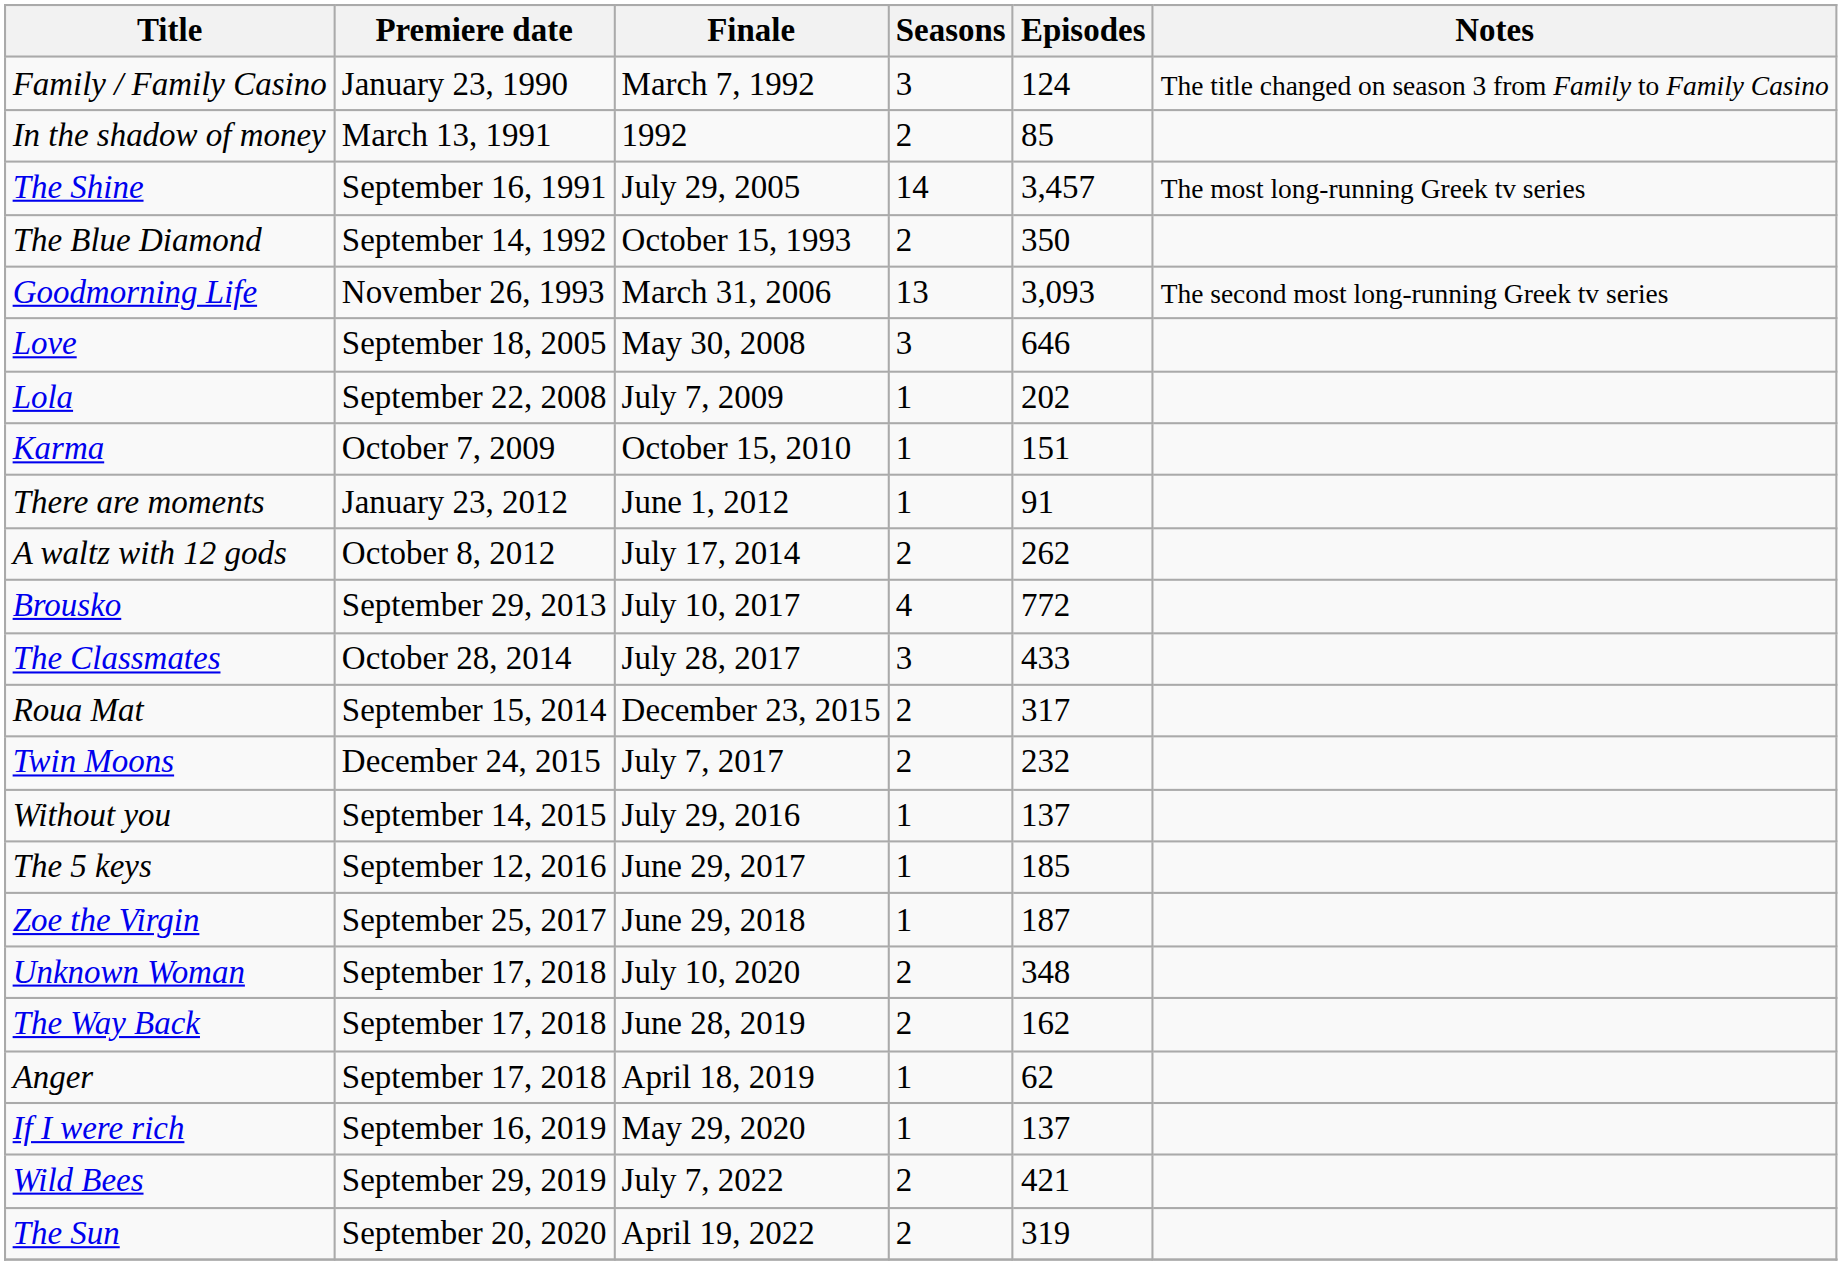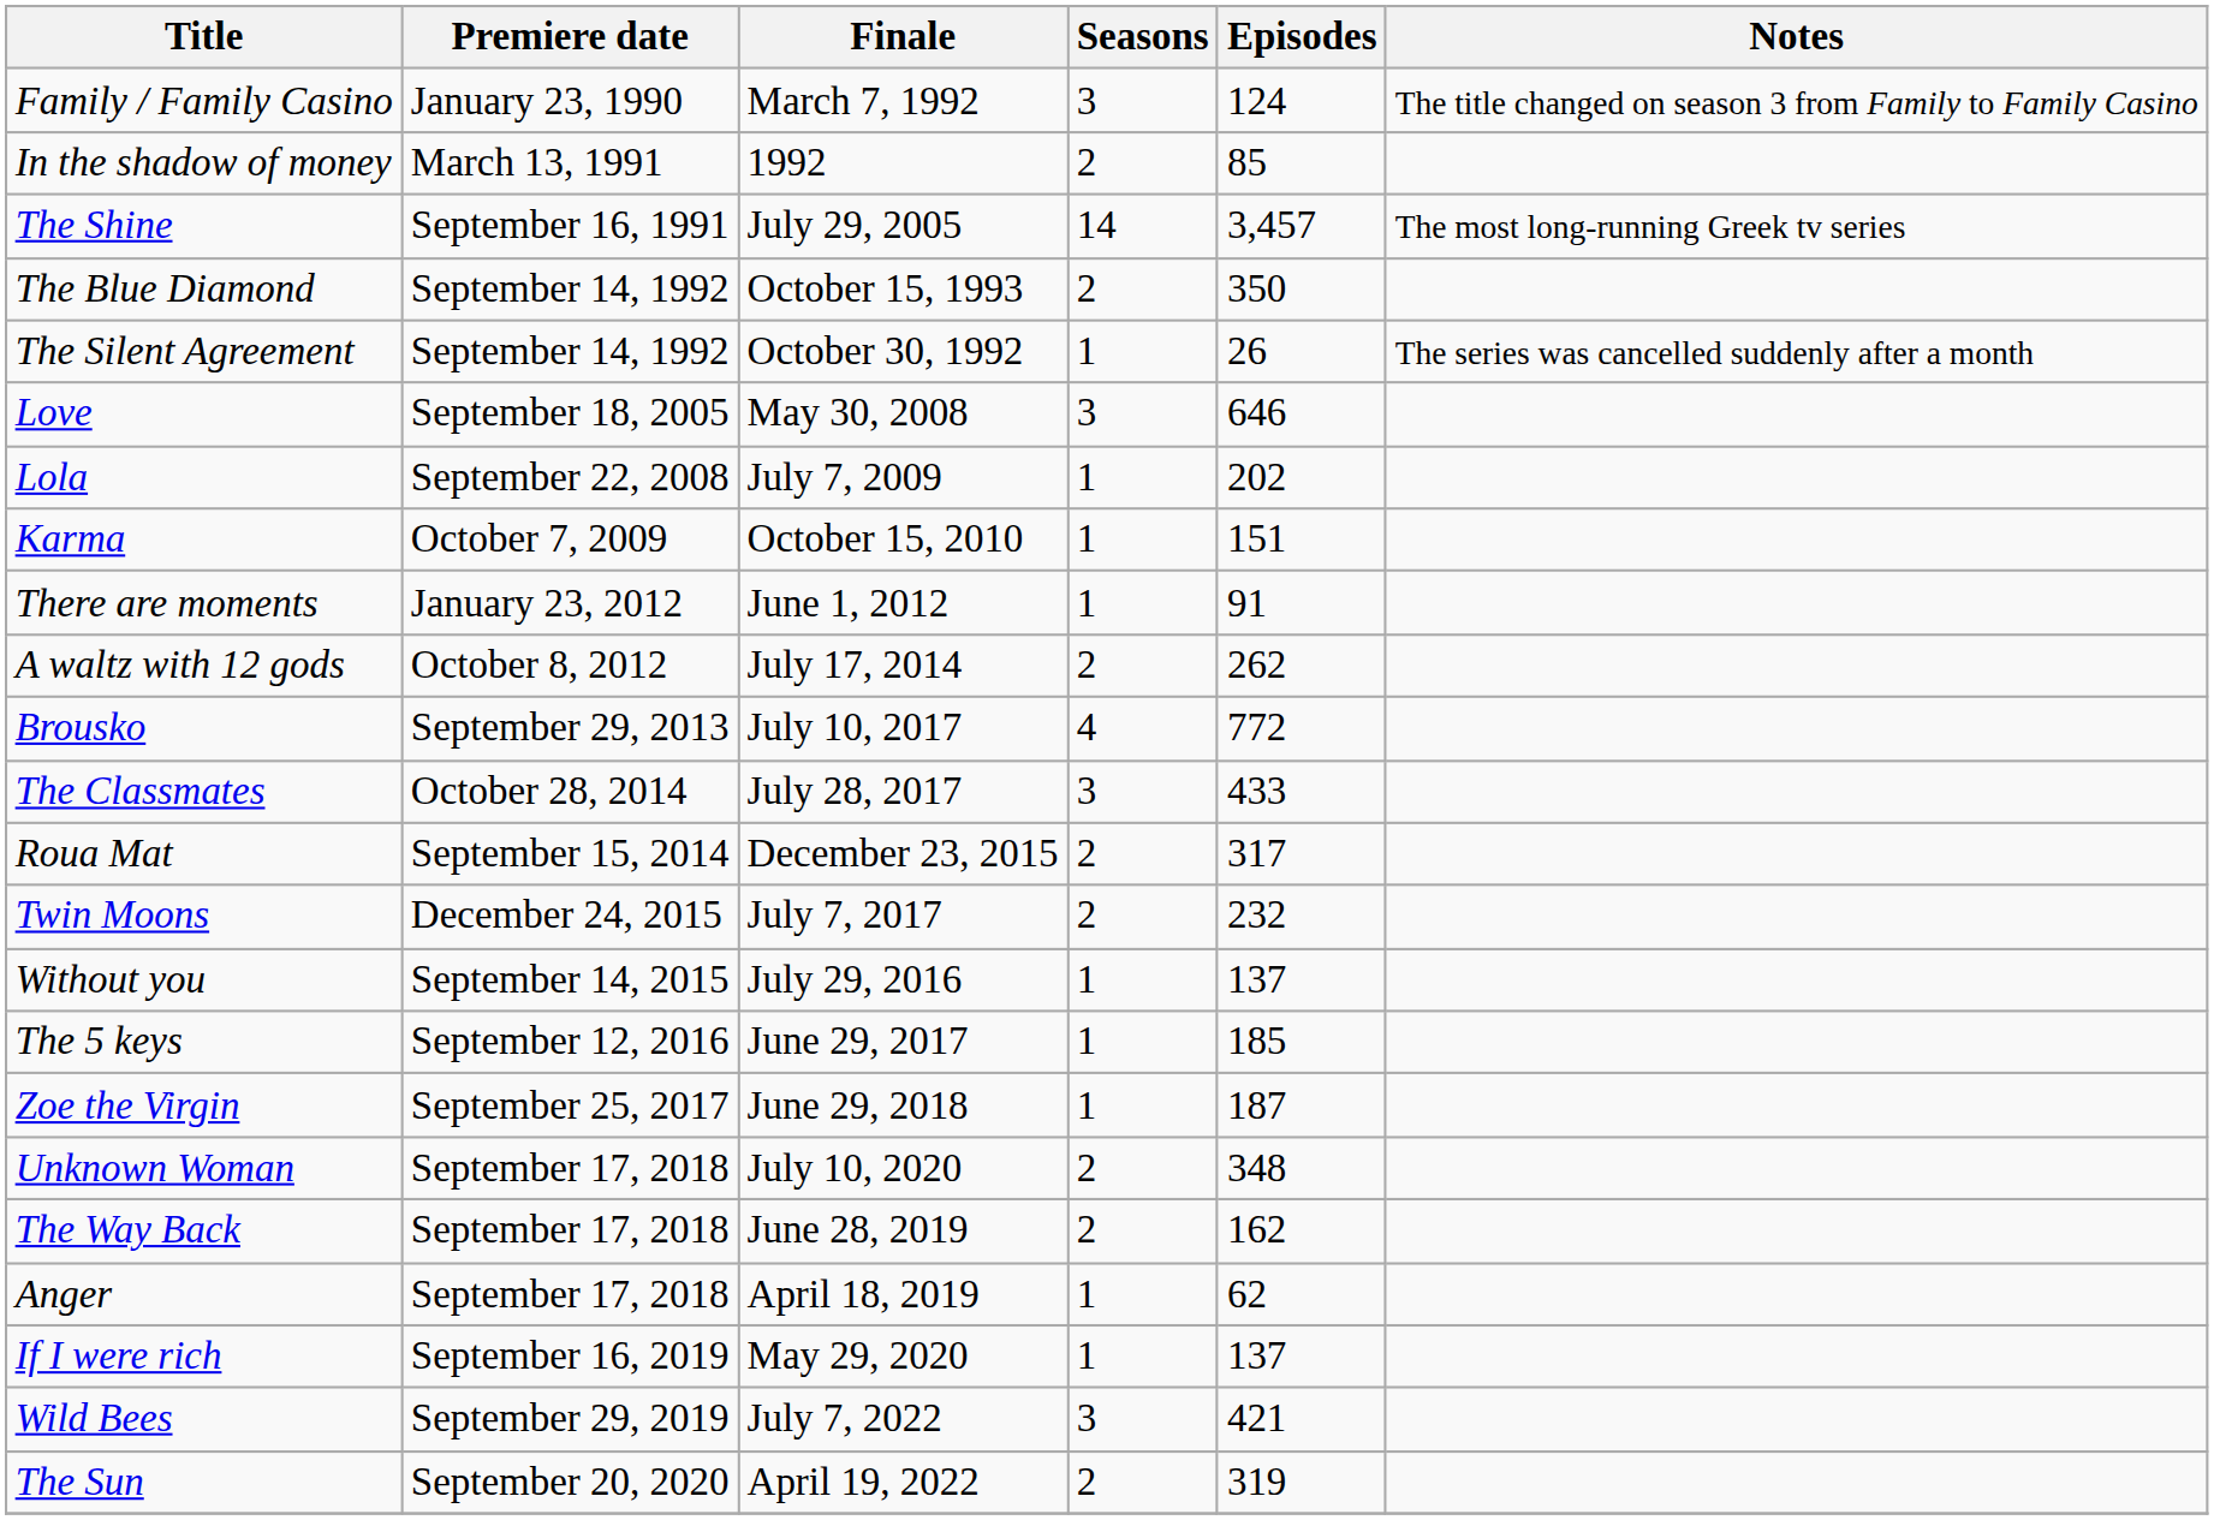+ row: The Silent Agreement | September 14, 1992 | October 30, 1992 | 1 | 26 | The series was cancelled suddenly after a month
- row: Goodmorning Life | November 26, 1993 | March 31, 2006 | 13 | 3,093 | The second most long-running Greek tv series
Wild Bees | Seasons: 2 -> 3
